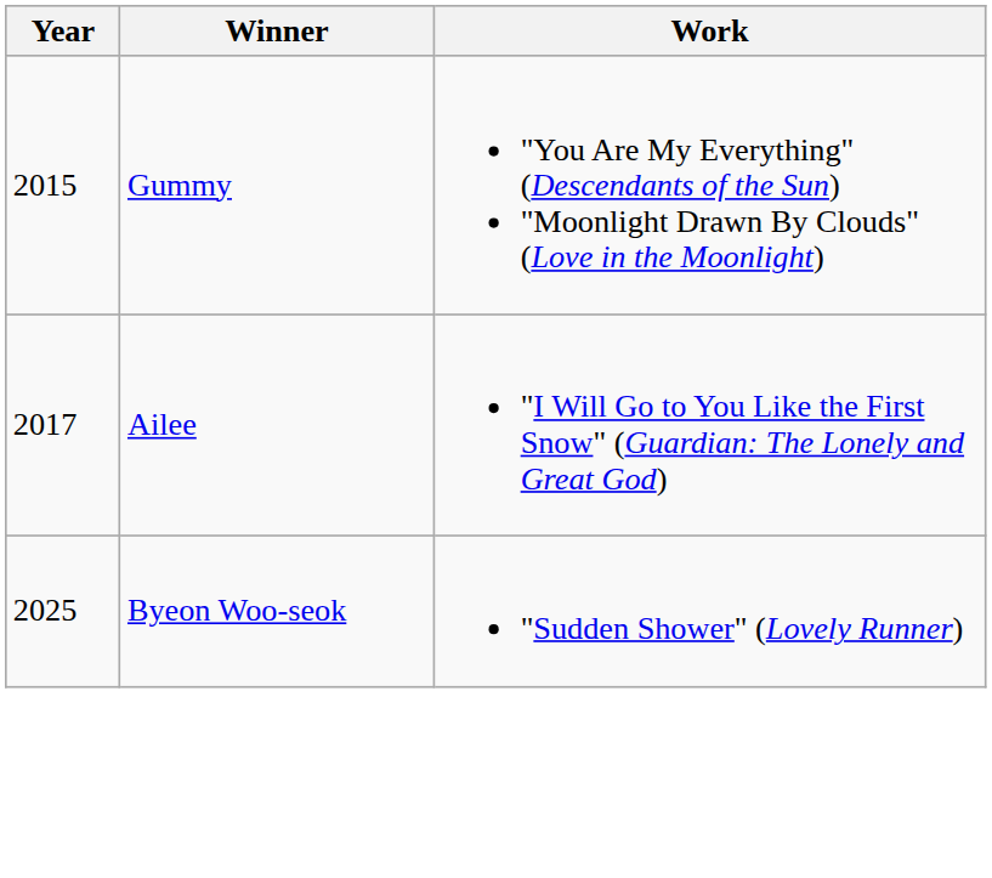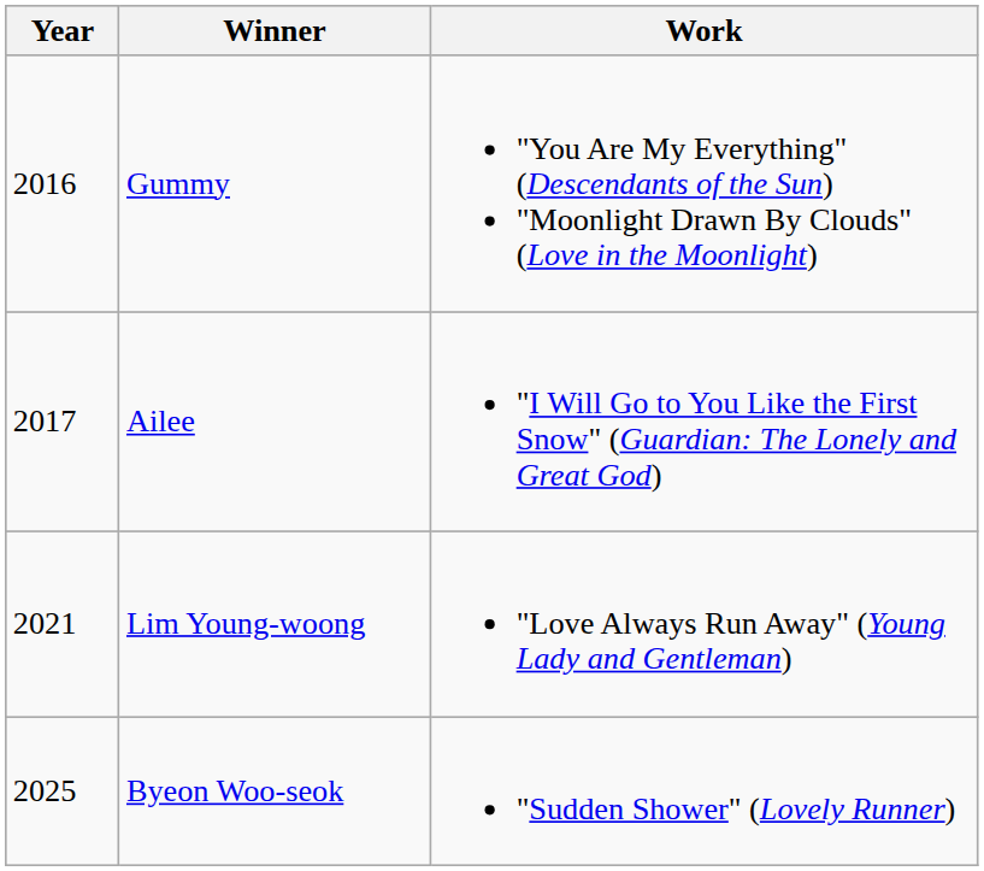Gummy | Year: 2015 -> 2016
+ row: 2021 | Lim Young-woong | "Love Always Run Away" (Young Lady and Gentleman)
